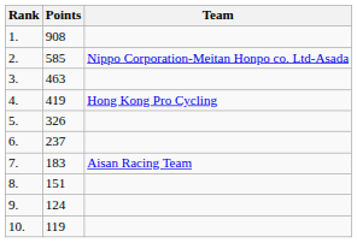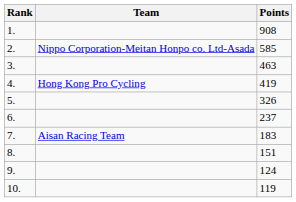columns swapped: Team <-> Points
